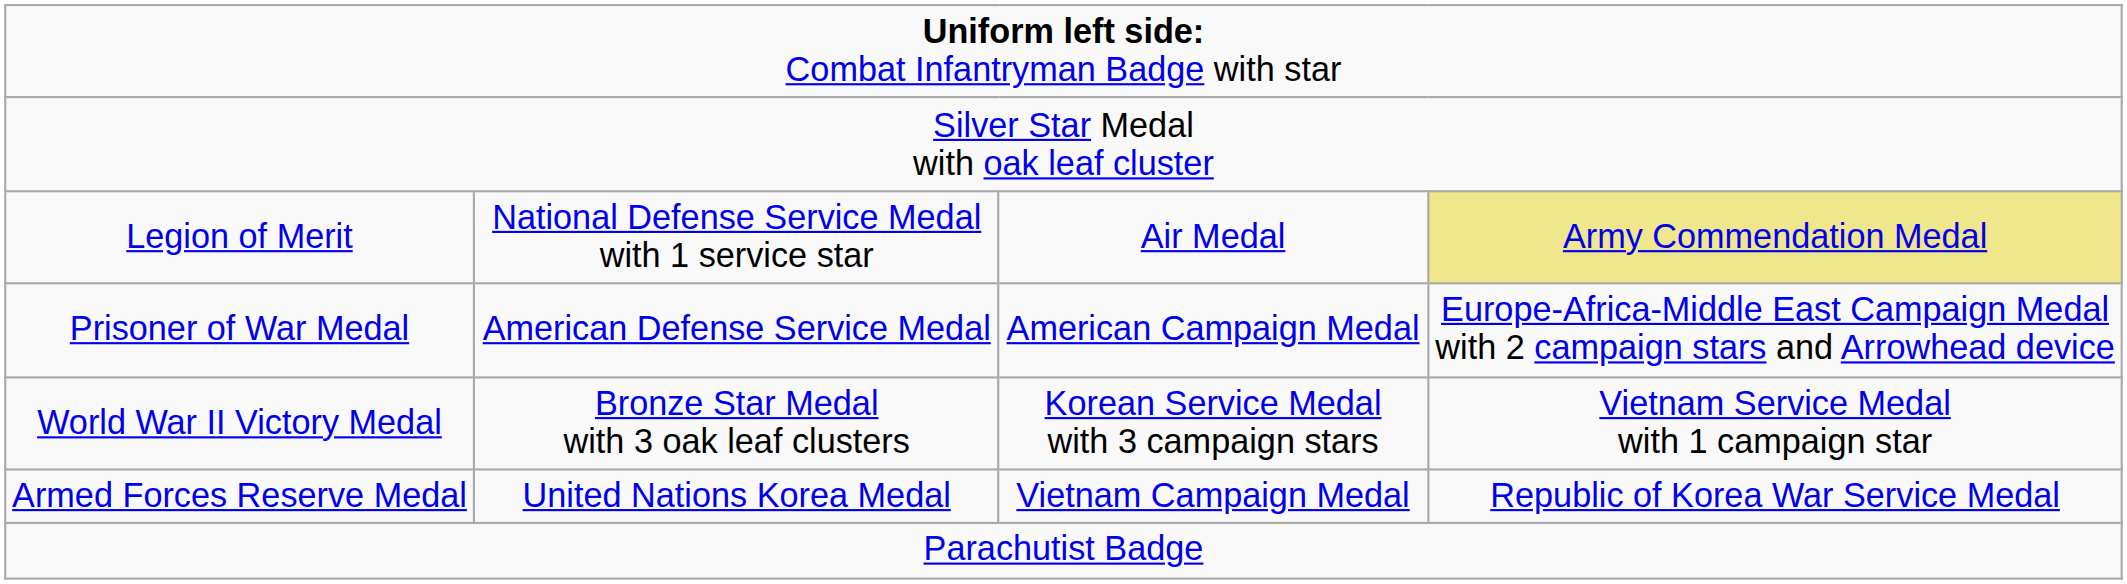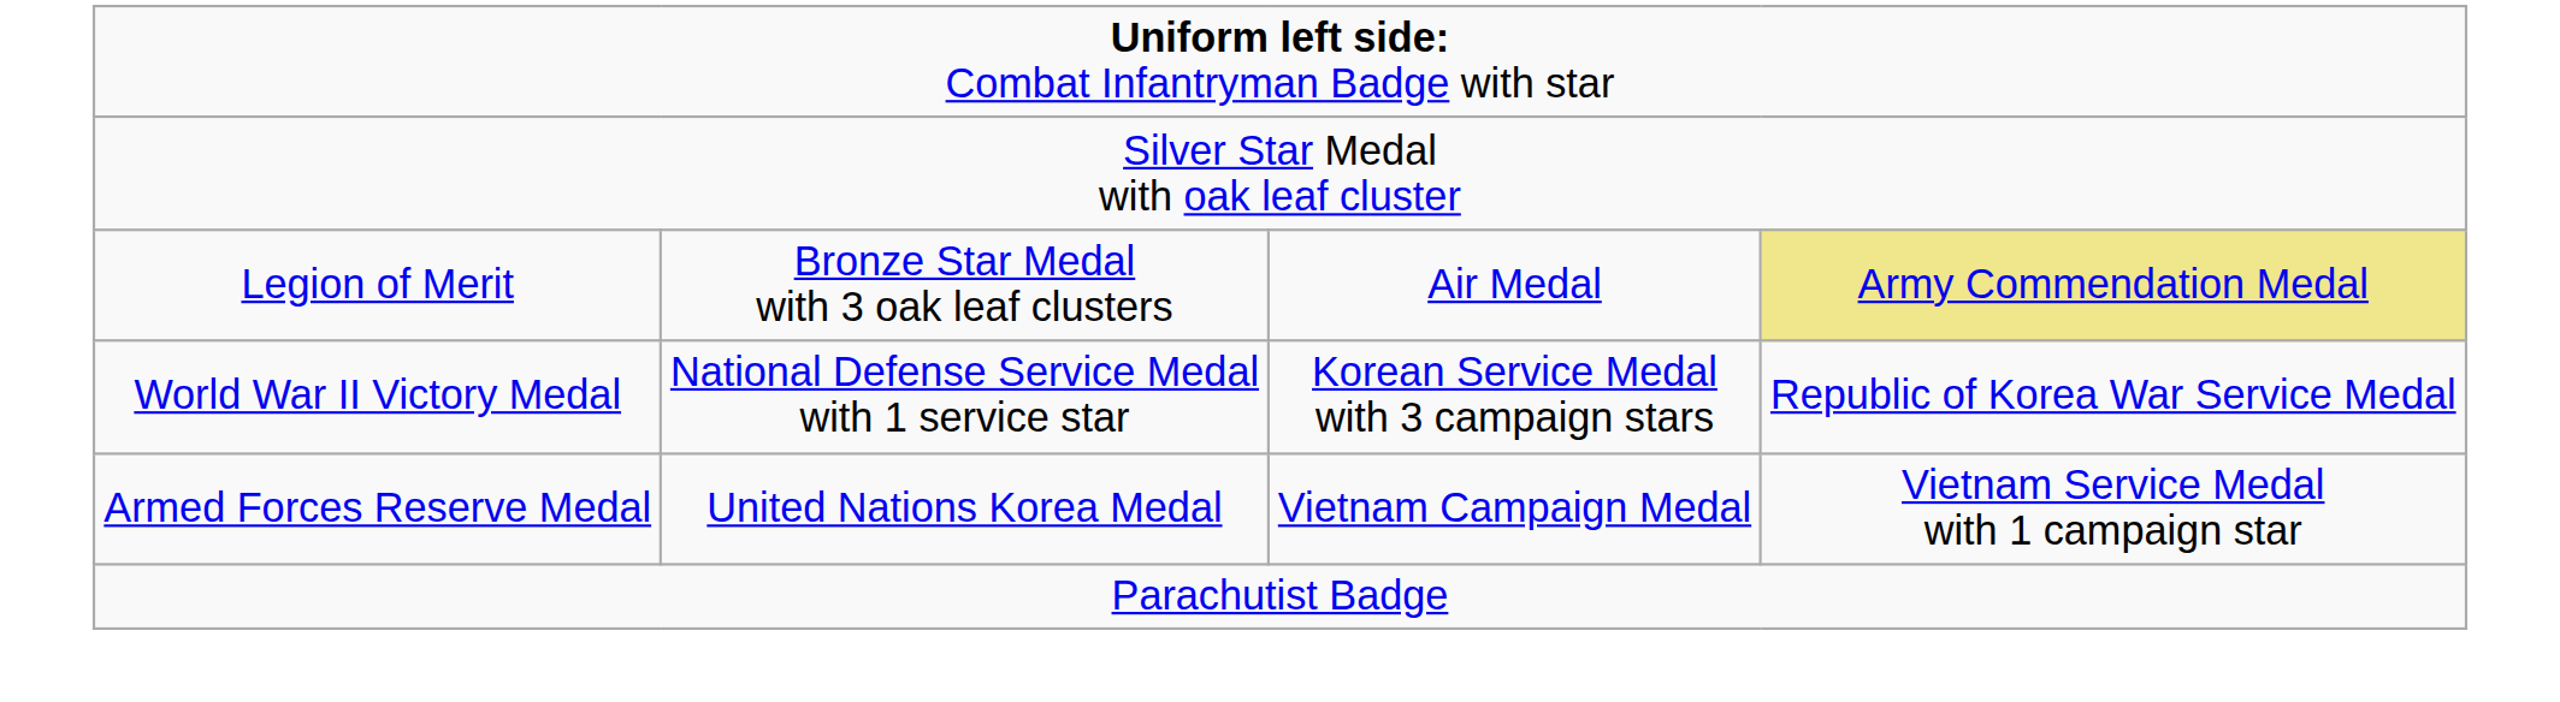Legion of Merit | column 2: National Defense Service Medal with 1 service star -> Bronze Star Medal with 3 oak leaf clusters
- row: Prisoner of War Medal | American Defense Service Medal | American Campaign Medal | Europe-Africa-Middle East Campaign Medal with 2 campaign stars and Arrowhead device
World War II Victory Medal | column 2: Bronze Star Medal with 3 oak leaf clusters -> National Defense Service Medal with 1 service star
World War II Victory Medal | column 4: Vietnam Service Medal with 1 campaign star -> Republic of Korea War Service Medal
Armed Forces Reserve Medal | column 4: Republic of Korea War Service Medal -> Vietnam Service Medal with 1 campaign star
